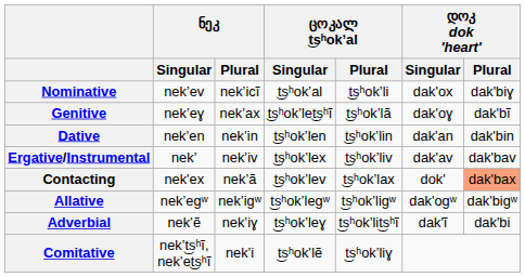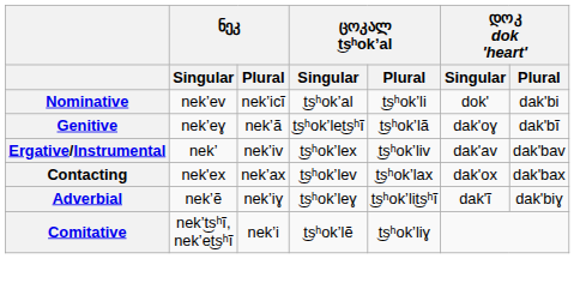Nominative | დოკ dok 'heart' / Singular: dak'ox -> dok'
Nominative | დოკ dok 'heart' / Plural: dak'biɣ -> dak'bi
Genitive | ნეკ / Plural: nekʼax -> nekʼã
- row: Dative | nekʼen | nekʼin | t͜sʰokʼlen | t͜sʰokʼlin | dak'an | dak'bin
Contacting | ნეკ / Plural: nekʼã -> nekʼax
Contacting | დოკ dok 'heart' / Singular: dok' -> dak'ox
Contacting | დოკ dok 'heart' / Plural: lightsalmon background -> no background
- row: Allative | nekʼegʷ | nekʼigʷ | t͜sʰokʼlegʷ | t͜sʰokʼligʷ | dak'ogʷ | dak'bigʷ
Adverbial | დოკ dok 'heart' / Plural: dak'bi -> dak'biɣ
